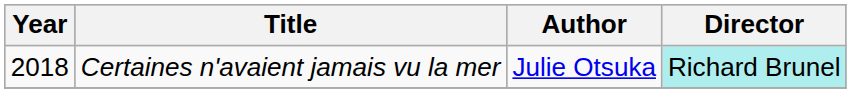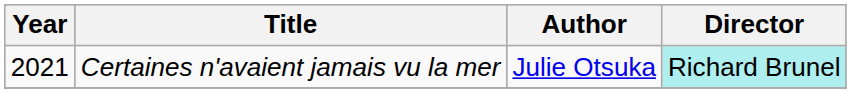Certaines n'avaient jamais vu la mer | Year: 2018 -> 2021
